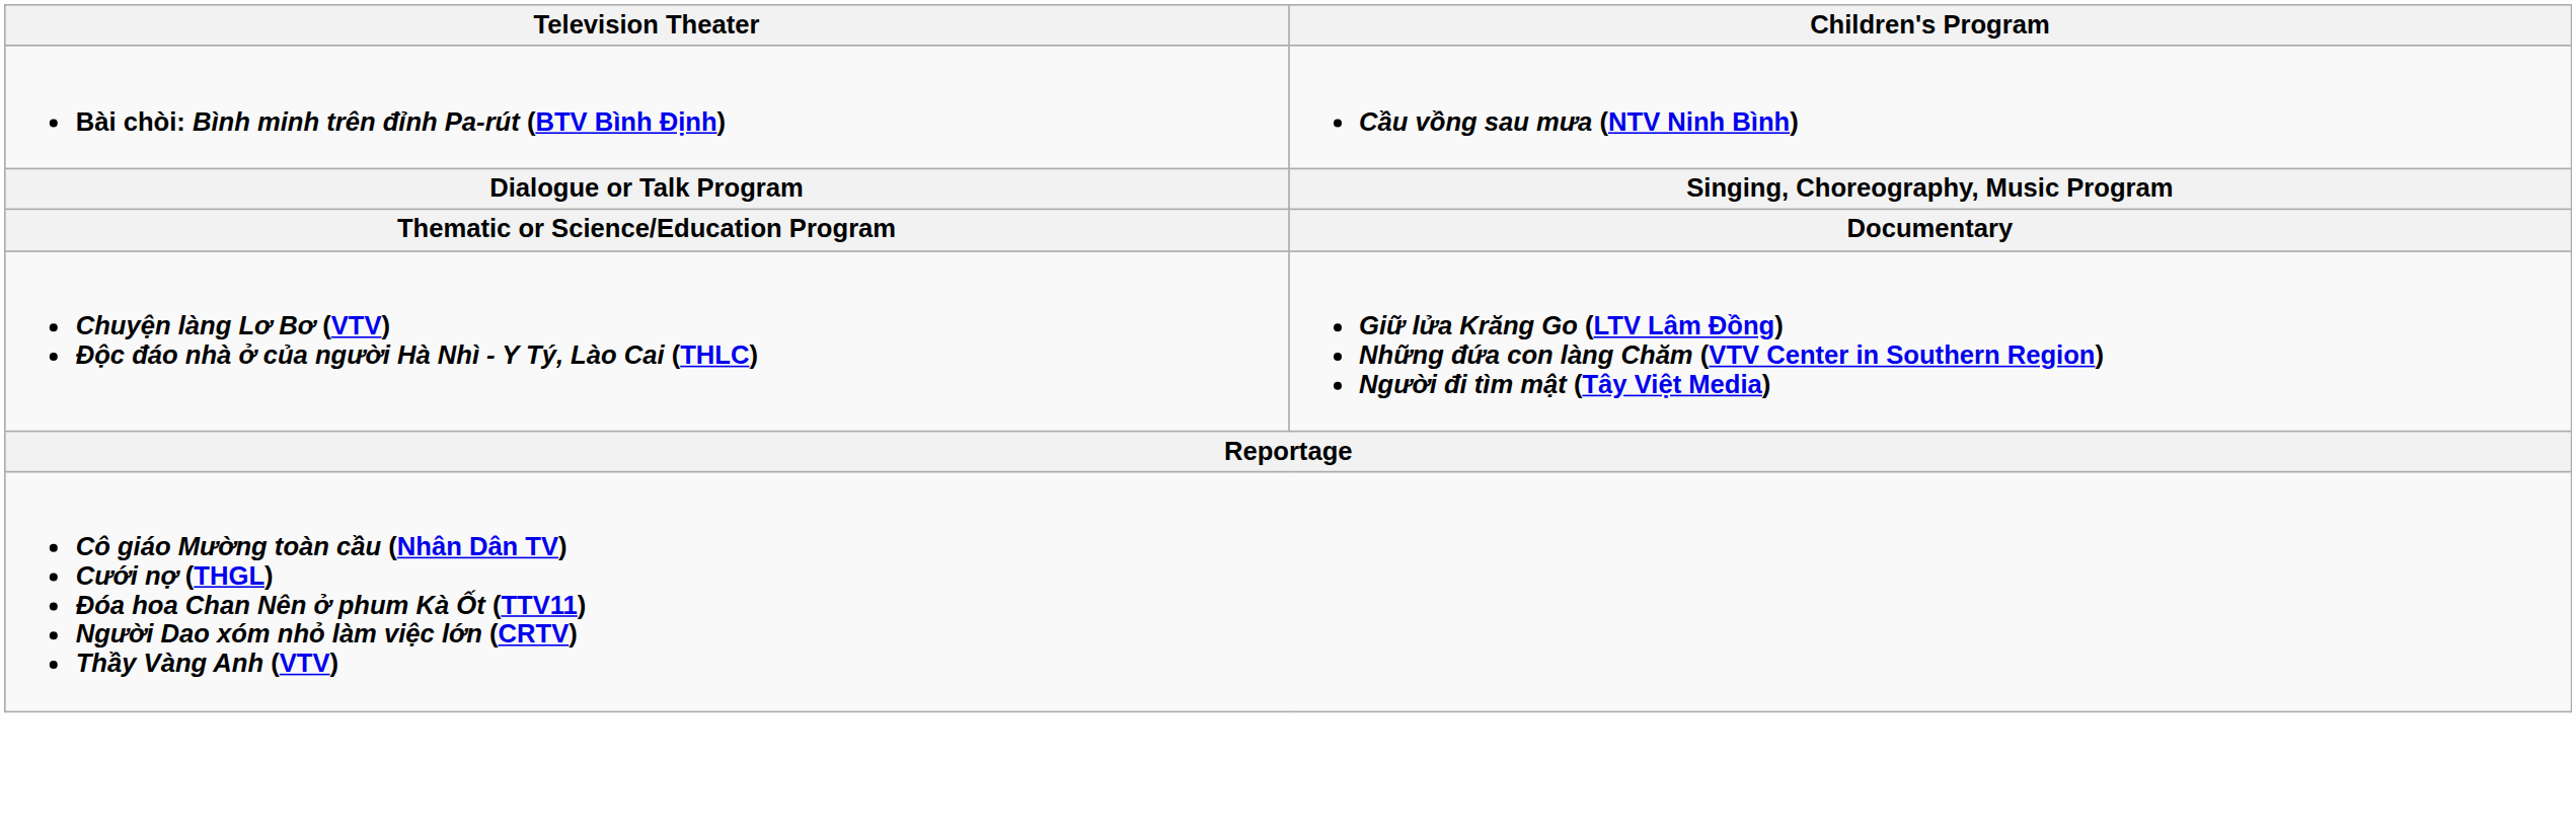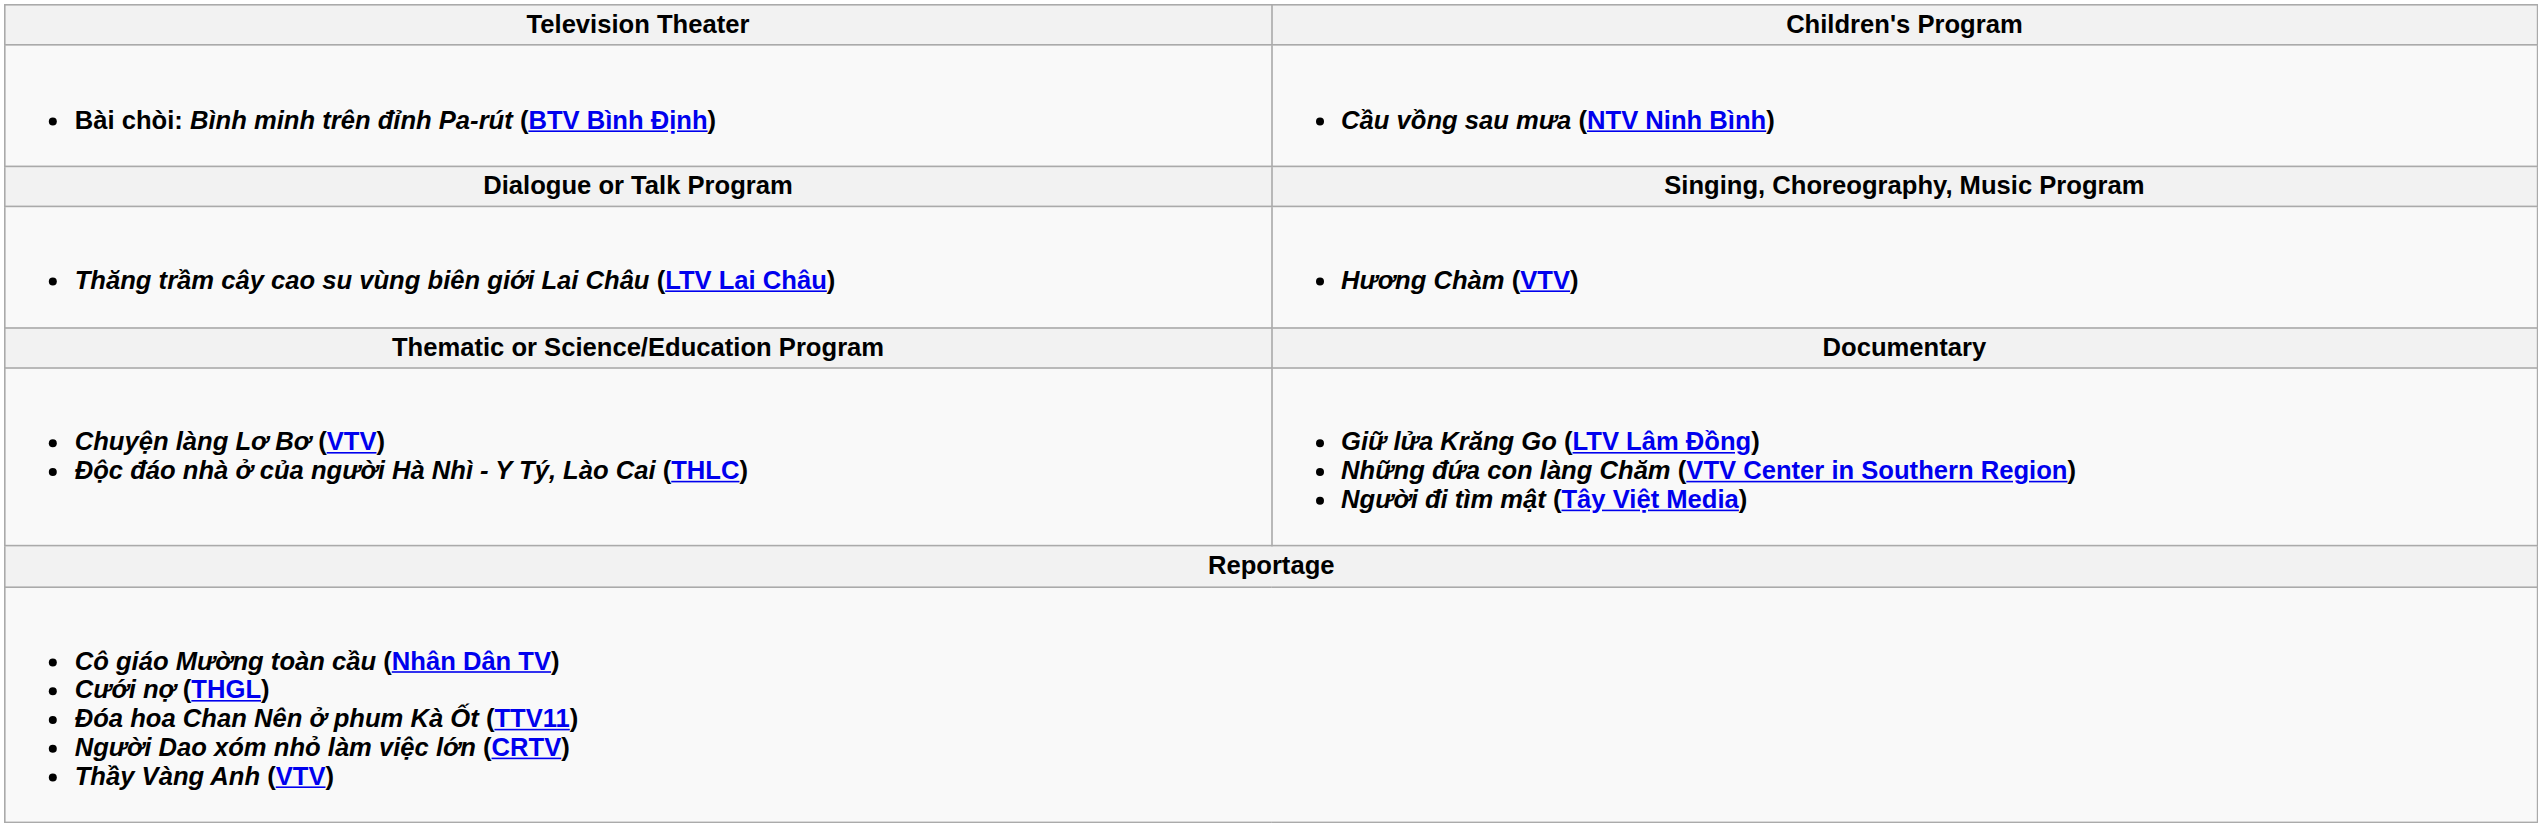+ row: Thăng trầm cây cao su vùng biên giới Lai Châu (LTV Lai Châu) | Hương Chàm (VTV)
